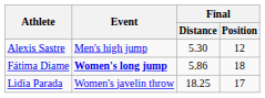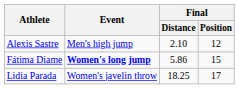Alexis Sastre | Final / Distance: 5.30 -> 2.10
Fátima Diame | Final / Position: 18 -> 15
